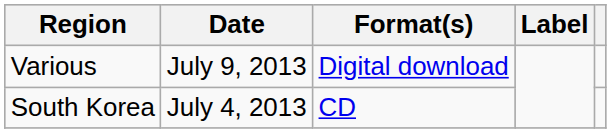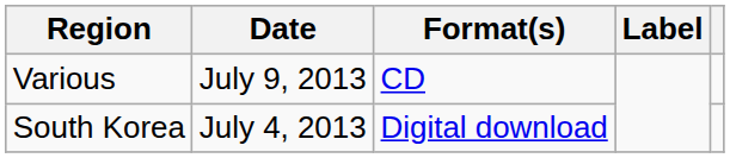Various | Format(s): Digital download -> CD
South Korea | Format(s): CD -> Digital download
